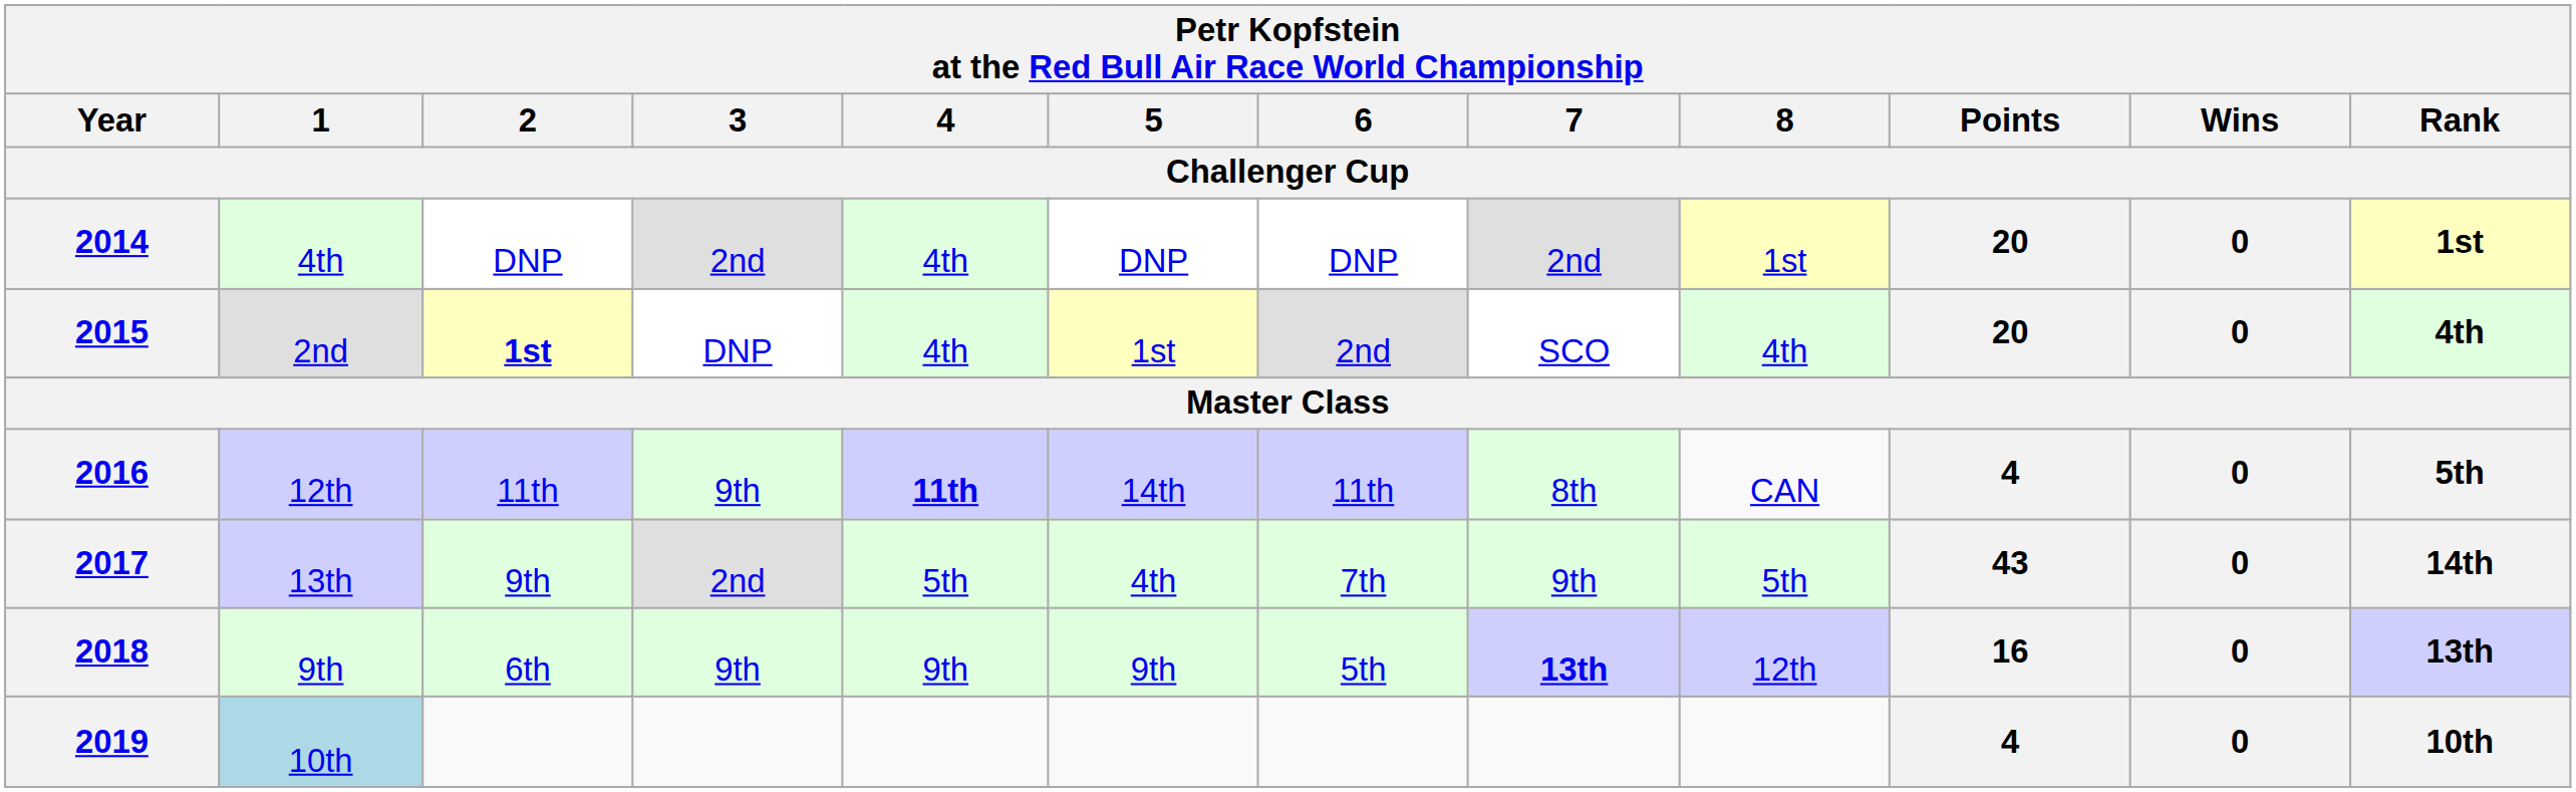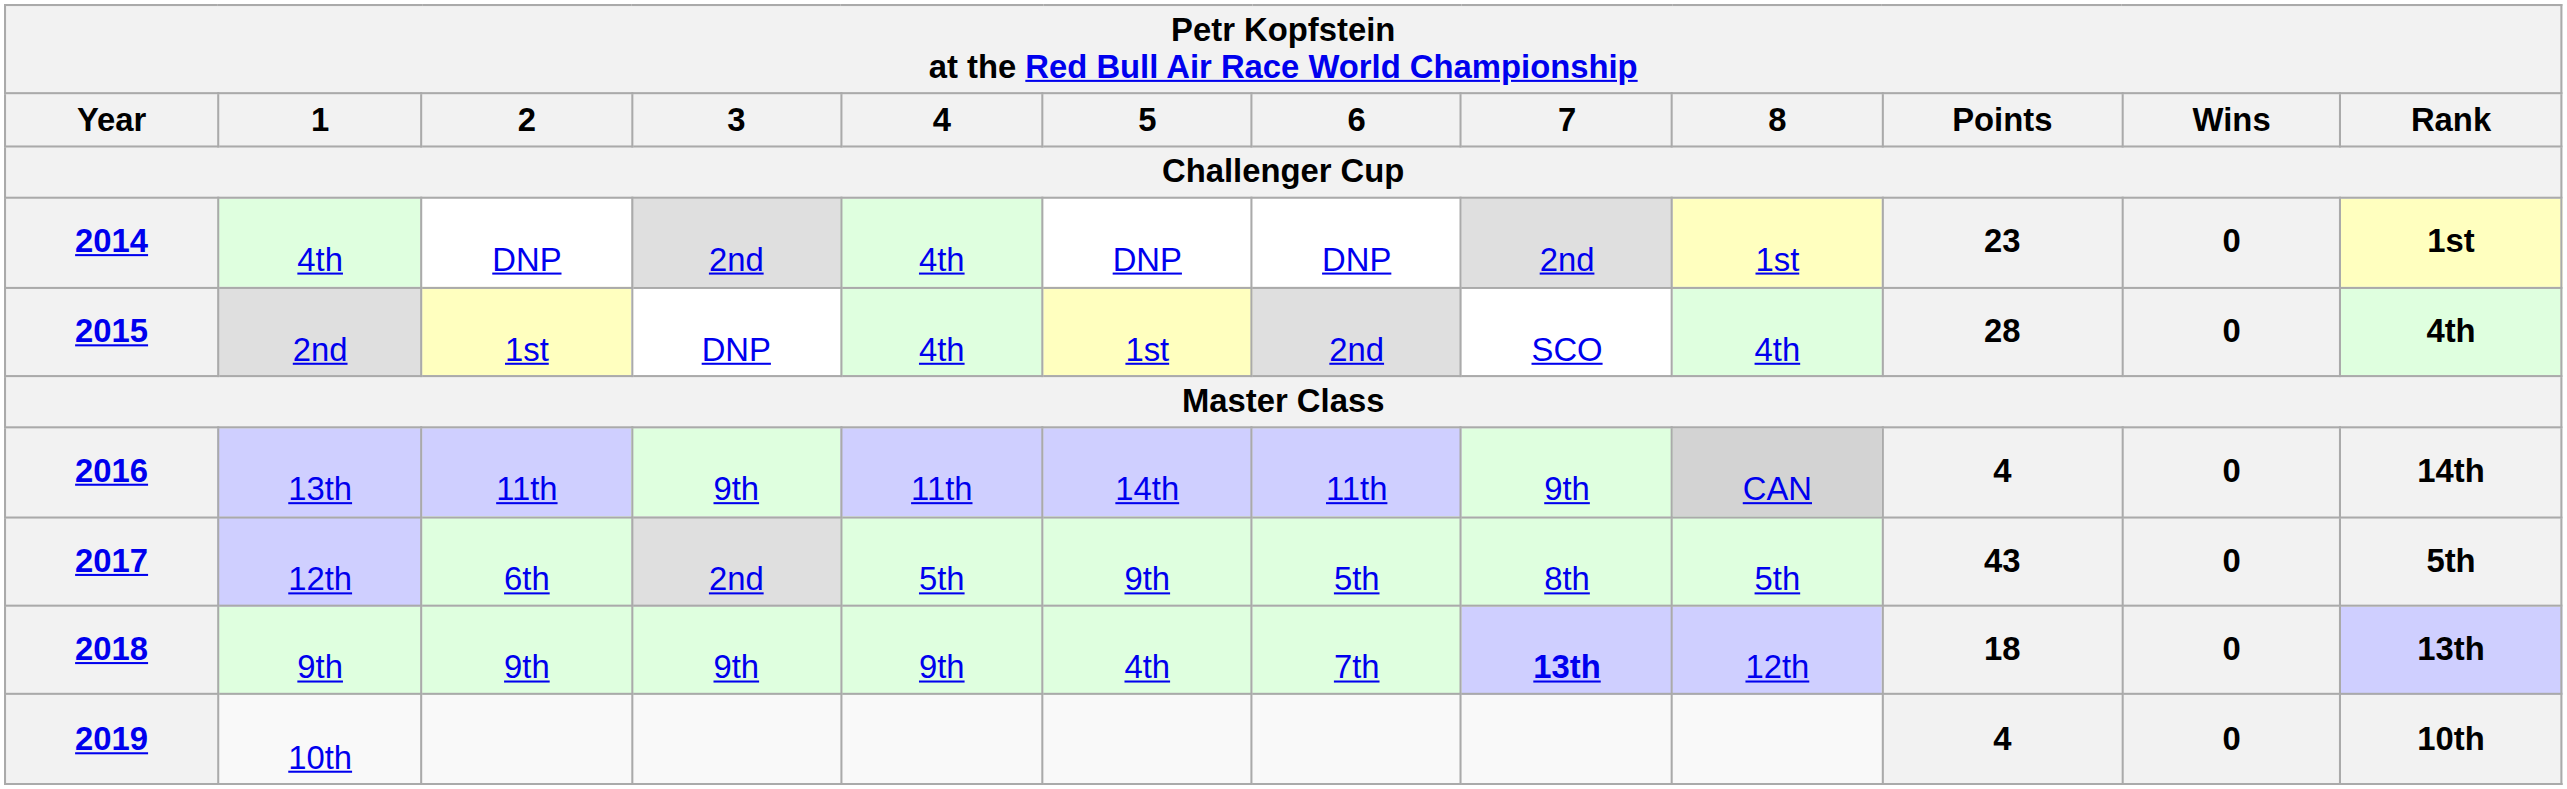2014 | Points / Challenger Cup: 20 -> 23
2015 | 2 / Challenger Cup: bold -> normal
2015 | Points / Challenger Cup: 20 -> 28
2016 | 1 / Challenger Cup: 12th -> 13th
2016 | 4 / Challenger Cup: bold -> normal
2016 | 7 / Challenger Cup: 8th -> 9th
2016 | 8 / Challenger Cup: no background -> lightgrey background
2016 | Rank / Challenger Cup: 5th -> 14th
2017 | 1 / Challenger Cup: 13th -> 12th
2017 | 2 / Challenger Cup: 9th -> 6th
2017 | 5 / Challenger Cup: 4th -> 9th
2017 | 6 / Challenger Cup: 7th -> 5th
2017 | 7 / Challenger Cup: 9th -> 8th
2017 | Rank / Challenger Cup: 14th -> 5th
2018 | 2 / Challenger Cup: 6th -> 9th
2018 | 5 / Challenger Cup: 9th -> 4th
2018 | 6 / Challenger Cup: 5th -> 7th
2018 | Points / Challenger Cup: 16 -> 18
2019 | 1 / Challenger Cup: lightblue background -> no background
